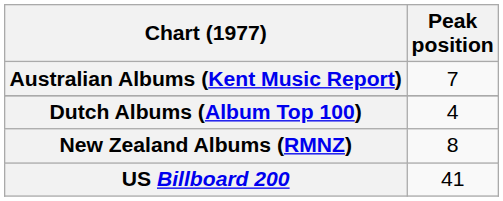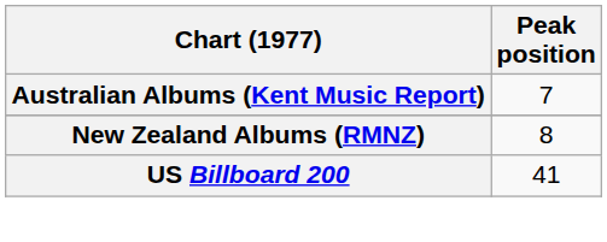- row: Dutch Albums (Album Top 100) | 4
